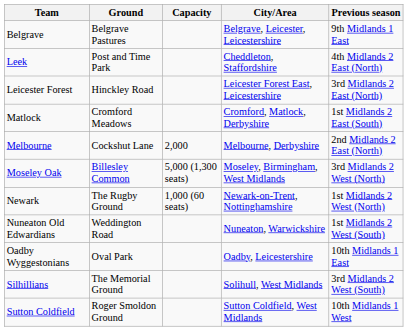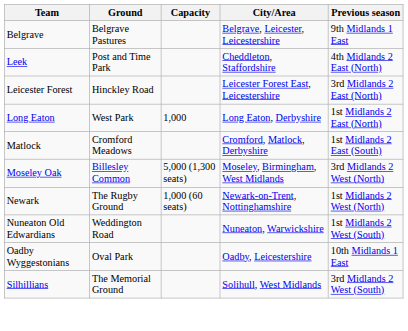+ row: Long Eaton | West Park | 1,000 | Long Eaton, Derbyshire | 1st Midlands 2 East (North)
- row: Melbourne | Cockshut Lane | 2,000 | Melbourne, Derbyshire | 2nd Midlands 2 East (North)
- row: Sutton Coldfield | Roger Smoldon Ground | Sutton Coldfield, West Midlands | 10th Midlands 1 West
